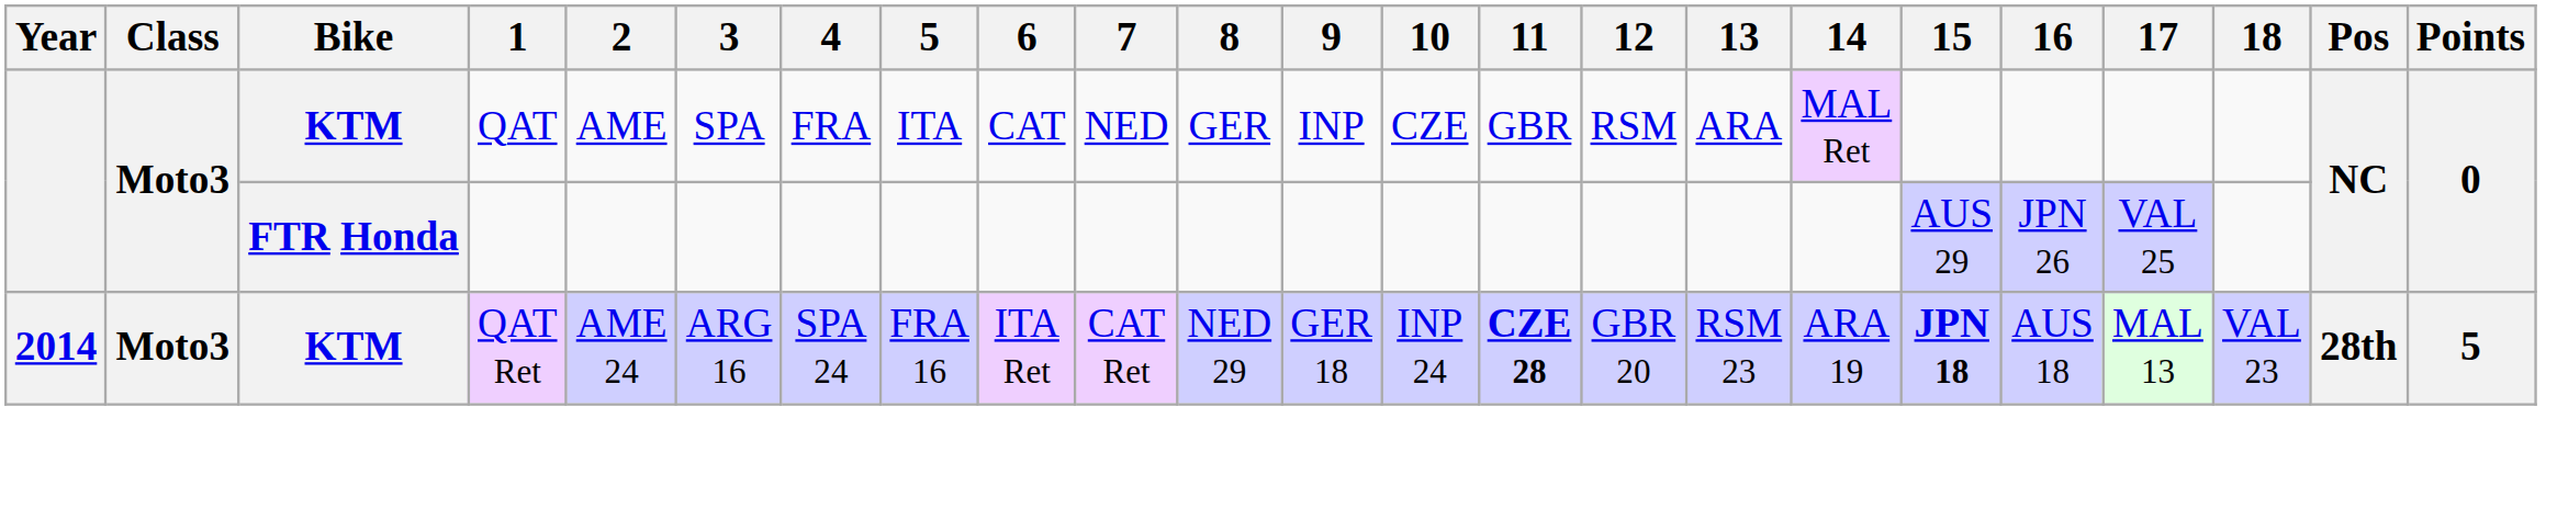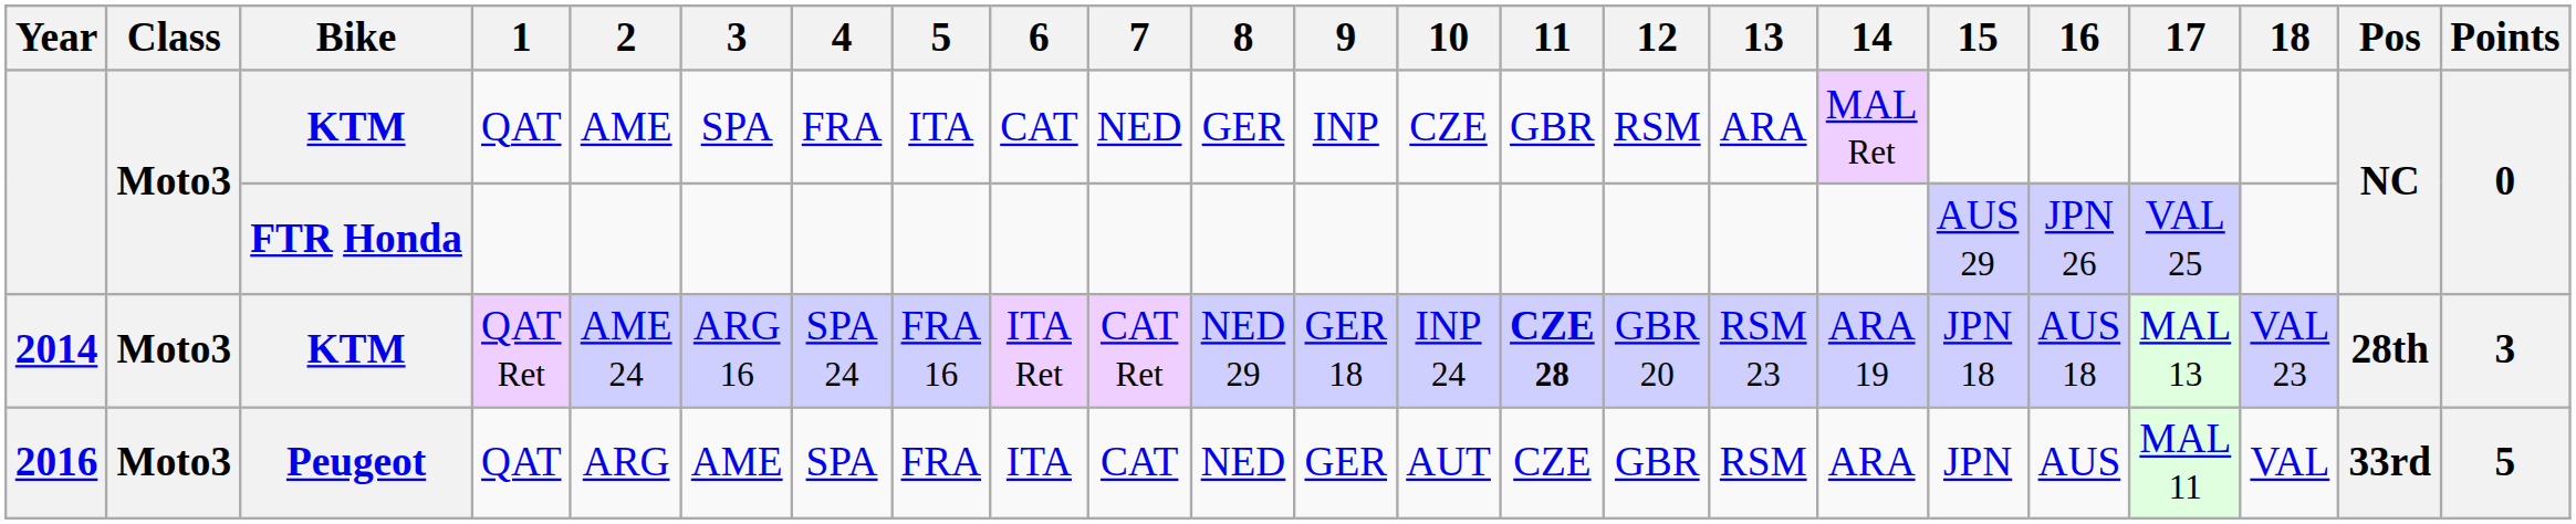2014 | 15: bold -> normal
2014 | Points: 5 -> 3
+ row: 2016 | Moto3 | Peugeot | QAT | ARG | AME | SPA | FRA | ITA | CAT | NED | GER | AUT | CZE | GBR | RSM | ARA | JPN | AUS | MAL 11 | VAL | 33rd | 5
